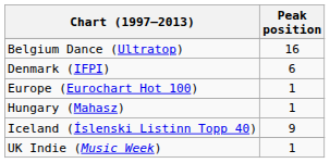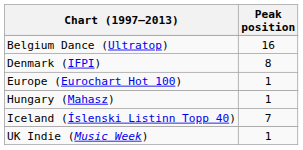Denmark (IFPI) | Peak position: 6 -> 8
Iceland (Íslenski Listinn Topp 40) | Peak position: 9 -> 7
